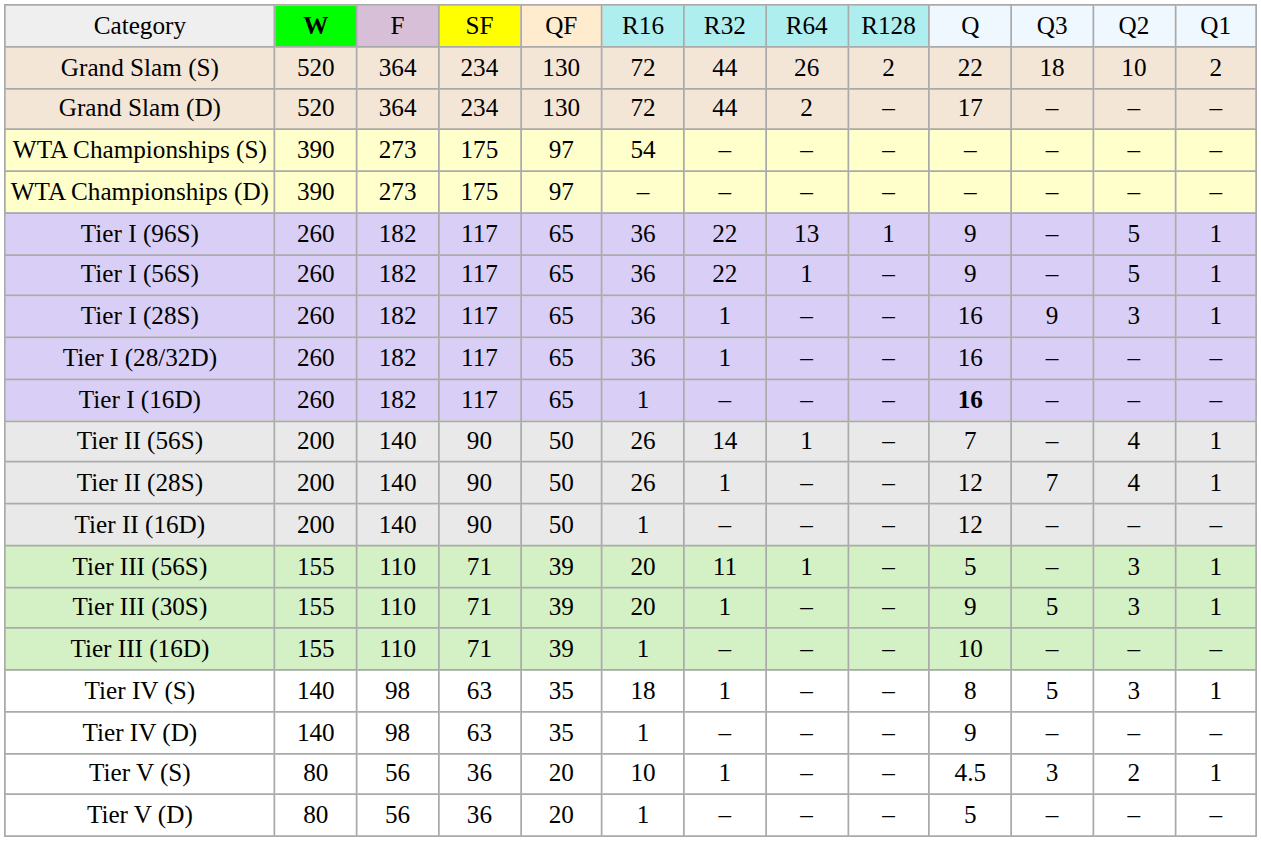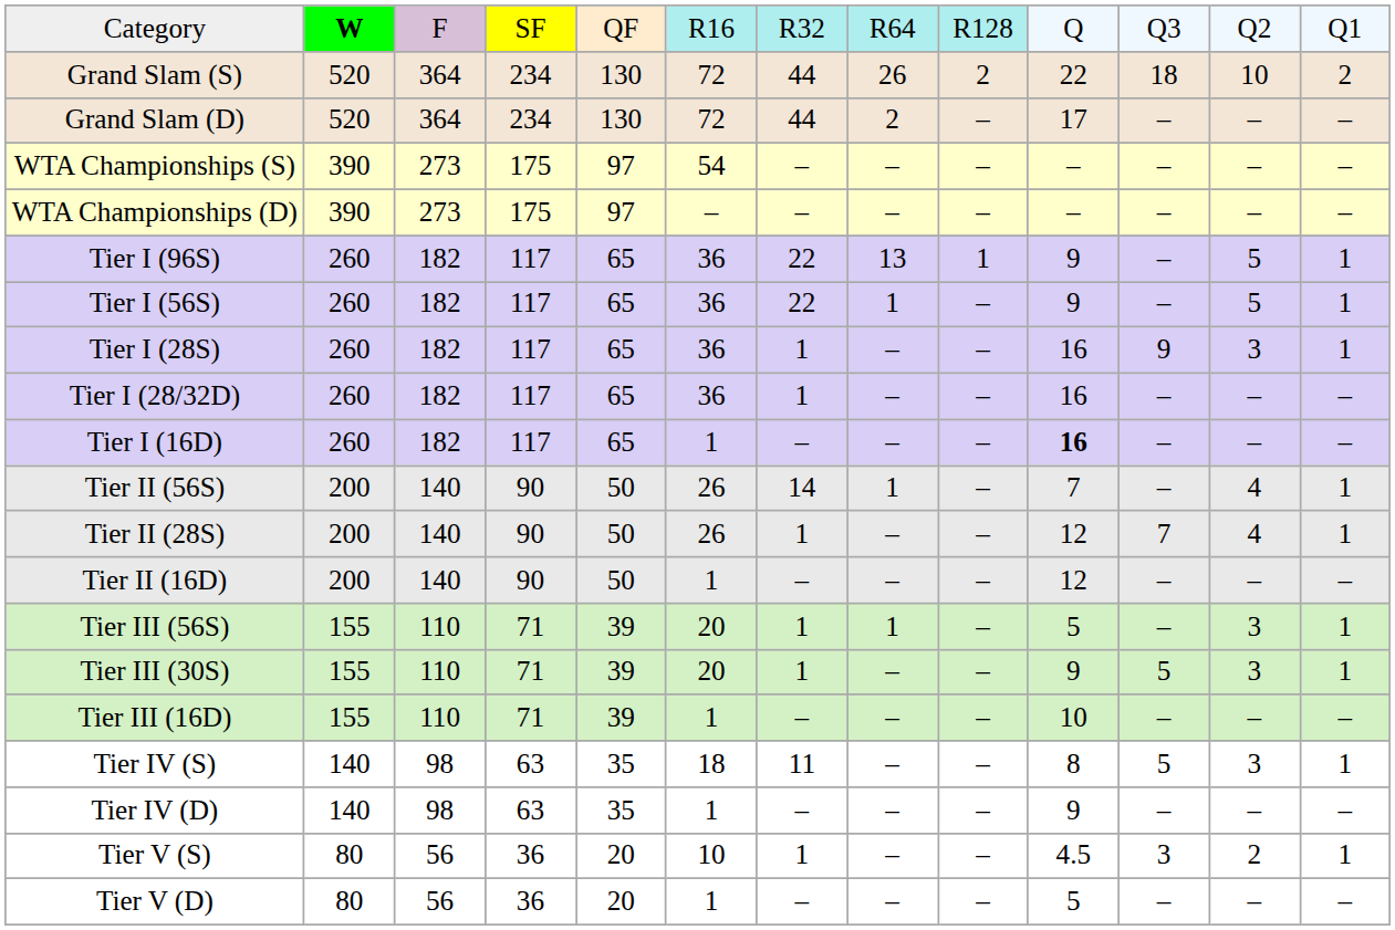Tier III (56S) | column 7: 11 -> 1
Tier IV (S) | column 7: 1 -> 11
